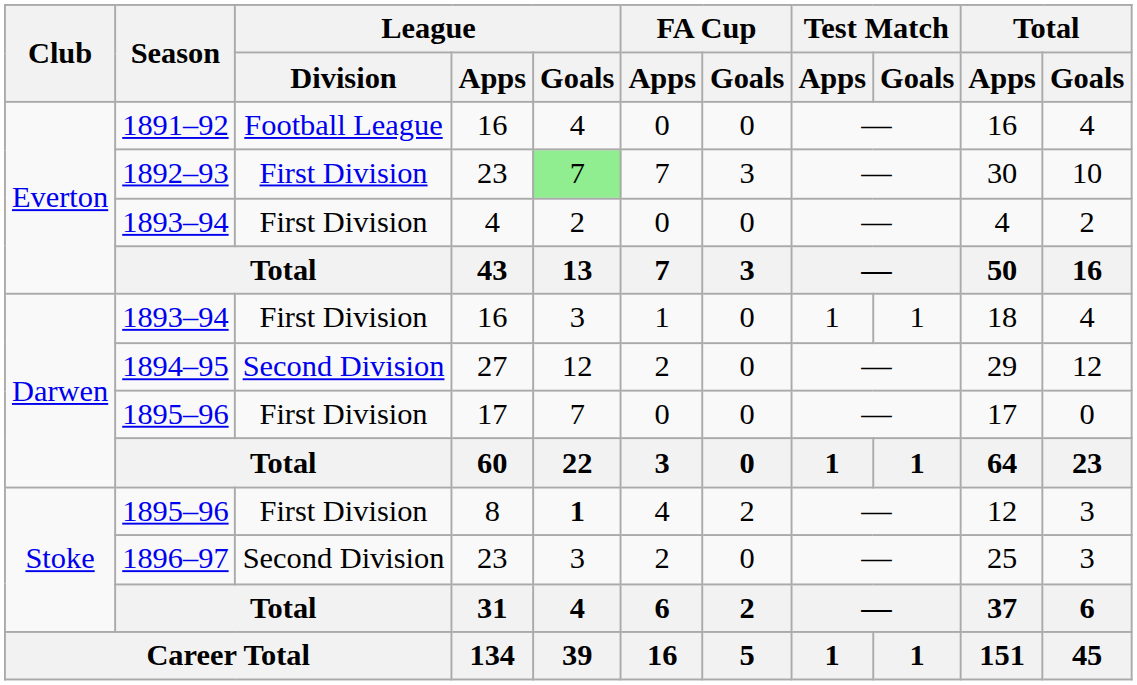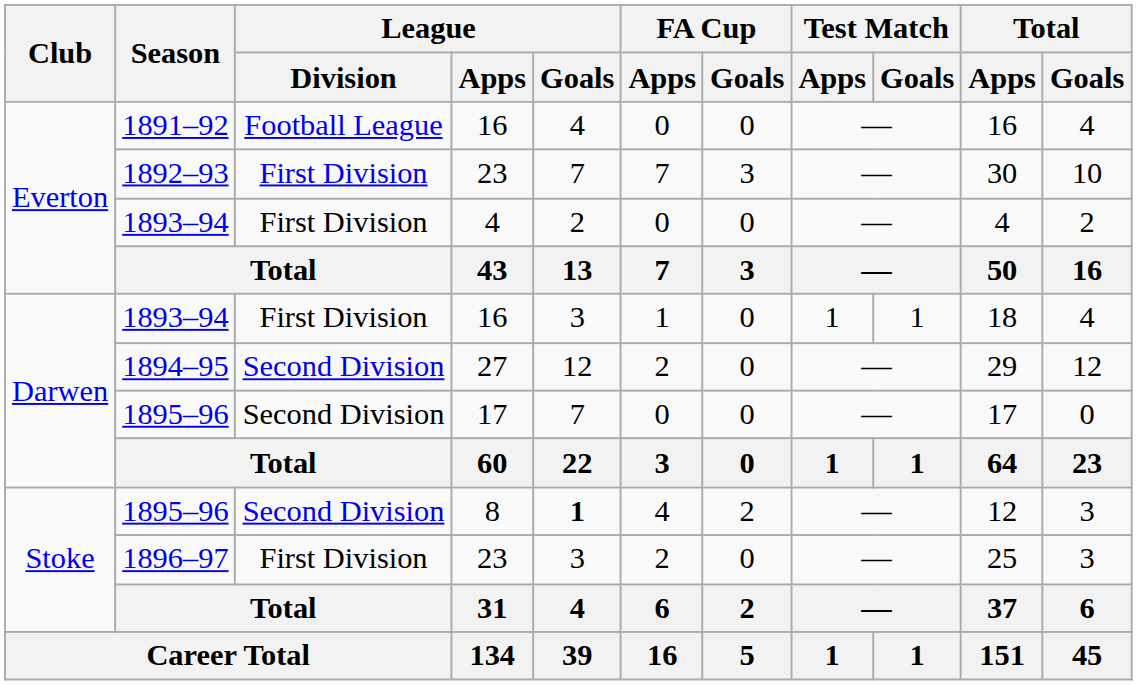1892–93 | League / Goals: lightgreen background -> no background
1895–96 / 17 | League / Division: First Division -> Second Division
1895–96 / 8 | League / Division: First Division -> Second Division
1896–97 | League / Division: Second Division -> First Division
